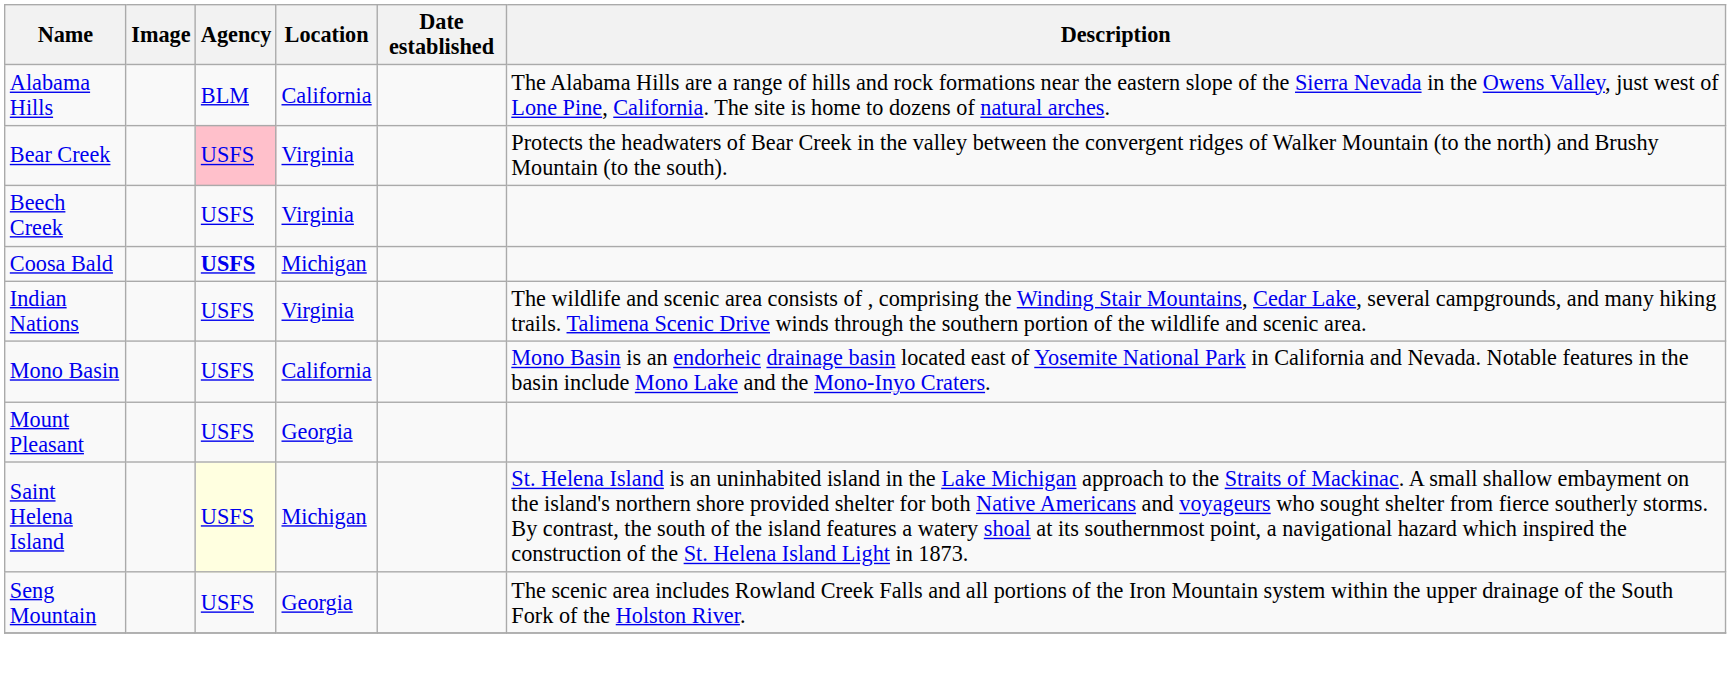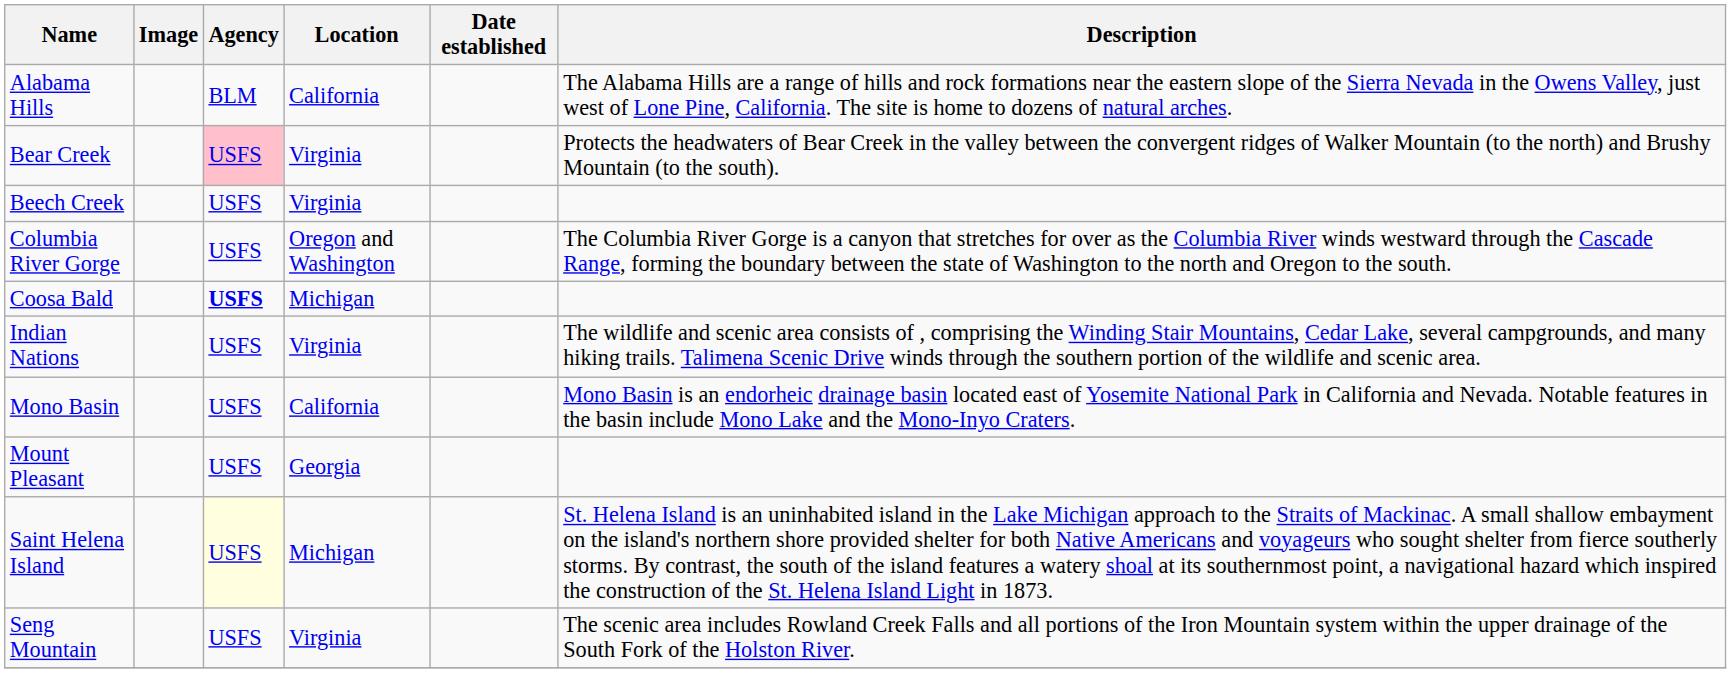+ row: Columbia River Gorge | USFS | Oregon and Washington | The Columbia River Gorge is a canyon that stretches for over as the Columbia River winds westward through the Cascade Range, forming the boundary between the state of Washington to the north and Oregon to the south.
Seng Mountain | Location: Georgia -> Virginia
